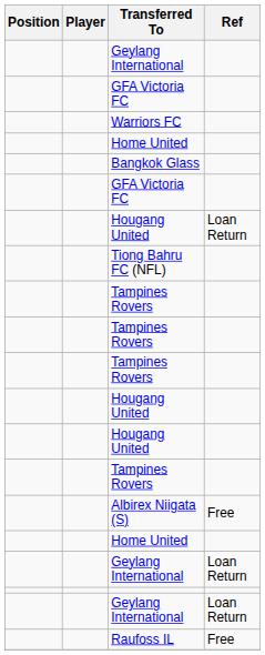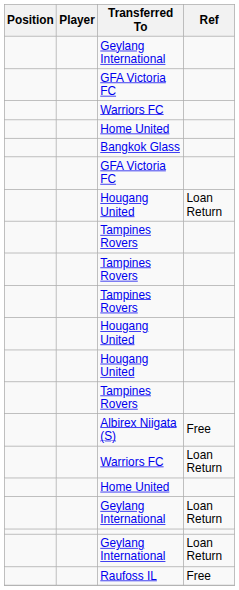- row: Tiong Bahru FC (NFL)
+ row: Warriors FC | Loan Return
